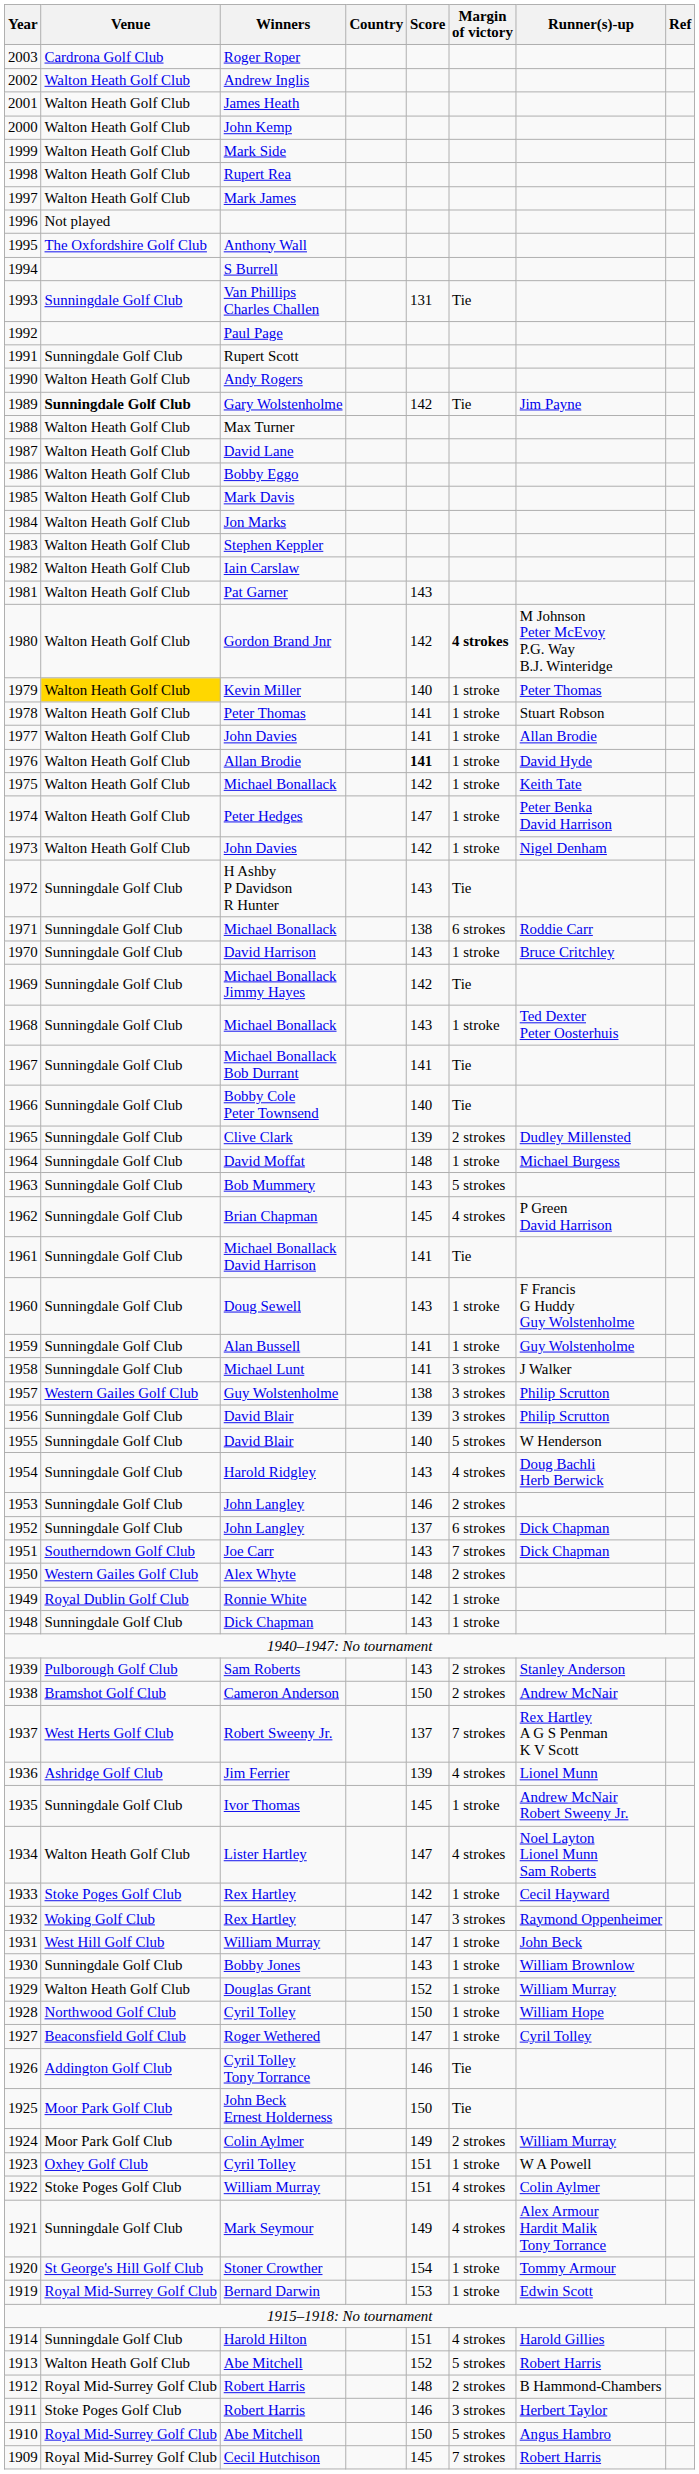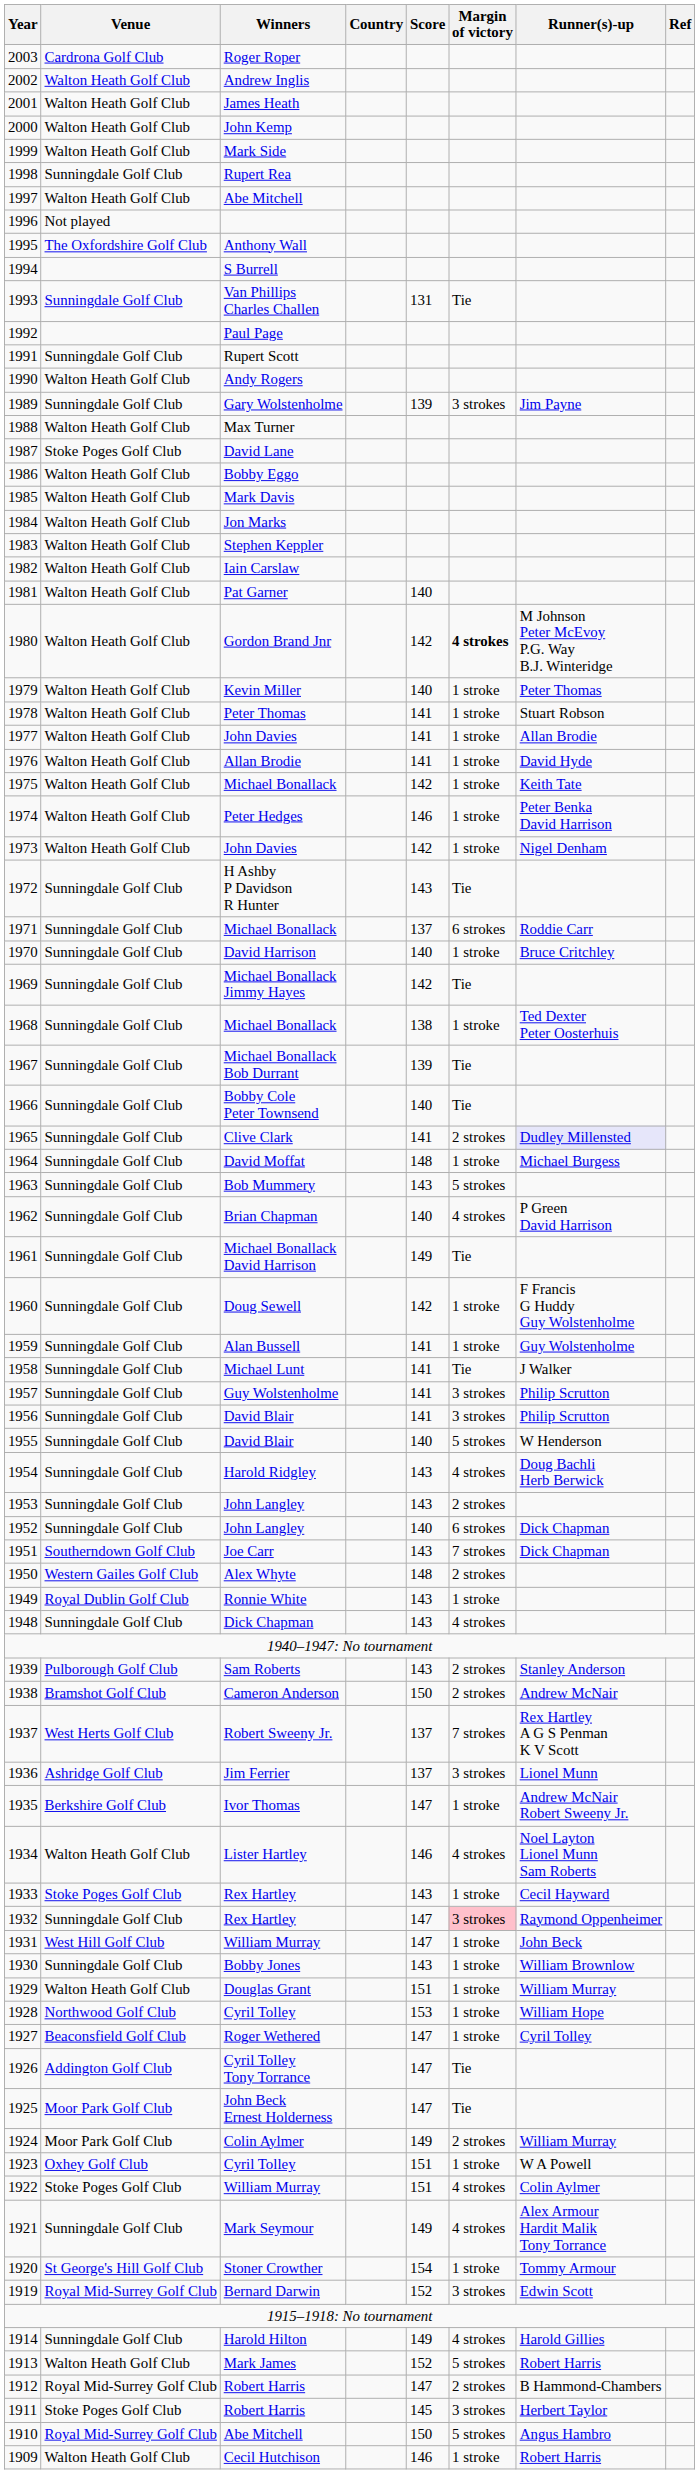1998 | Venue: Walton Heath Golf Club -> Sunningdale Golf Club
1997 | Winners: Mark James -> Abe Mitchell
1989 | Venue: bold -> normal
1989 | Score: 142 -> 139
1989 | Margin of victory: Tie -> 3 strokes
1987 | Venue: Walton Heath Golf Club -> Stoke Poges Golf Club
1981 | Score: 143 -> 140
1979 | Venue: gold background -> no background
1976 | Score: bold -> normal
1974 | Score: 147 -> 146
1971 | Score: 138 -> 137
1970 | Score: 143 -> 140
1968 | Score: 143 -> 138
1967 | Score: 141 -> 139
1965 | Score: 139 -> 141
1965 | Runner(s)-up: no background -> lavender background
1962 | Score: 145 -> 140
1961 | Score: 141 -> 149
1960 | Score: 143 -> 142
1958 | Margin of victory: 3 strokes -> Tie
1957 | Venue: Western Gailes Golf Club -> Sunningdale Golf Club
1957 | Score: 138 -> 141
1956 | Score: 139 -> 141
1953 | Score: 146 -> 143
1952 | Score: 137 -> 140
1949 | Score: 142 -> 143
1948 | Margin of victory: 1 stroke -> 4 strokes
1936 | Score: 139 -> 137
1936 | Margin of victory: 4 strokes -> 3 strokes
1935 | Venue: Sunningdale Golf Club -> Berkshire Golf Club
1935 | Score: 145 -> 147
1934 | Score: 147 -> 146
1933 | Score: 142 -> 143
1932 | Venue: Woking Golf Club -> Sunningdale Golf Club
1932 | Margin of victory: no background -> pink background
1929 | Score: 152 -> 151
1928 | Score: 150 -> 153
1926 | Score: 146 -> 147
1925 | Score: 150 -> 147
1919 | Score: 153 -> 152
1919 | Margin of victory: 1 stroke -> 3 strokes
1914 | Score: 151 -> 149
1913 | Winners: Abe Mitchell -> Mark James
1912 | Score: 148 -> 147
1911 | Score: 146 -> 145
1909 | Venue: Royal Mid-Surrey Golf Club -> Walton Heath Golf Club
1909 | Score: 145 -> 146
1909 | Margin of victory: 7 strokes -> 1 stroke
